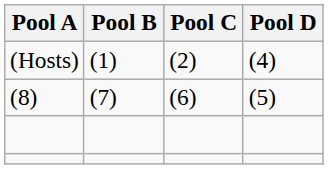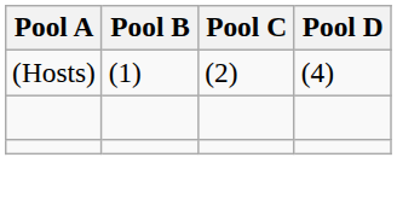- row: (8) | (7) | (6) | (5)
